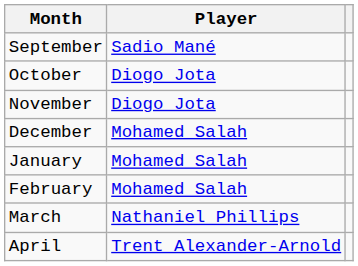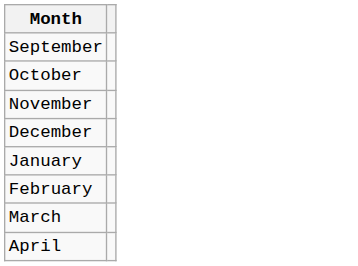- column: Player | Sadio Mané | Diogo Jota | Diogo Jota | Mohamed Salah | Mohamed Salah | Mohamed Salah | Nathaniel Phillips | Trent Alexander-Arnold
